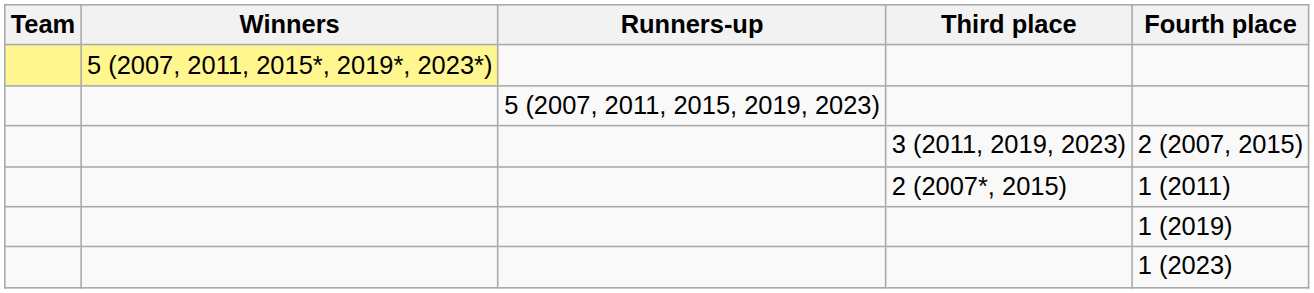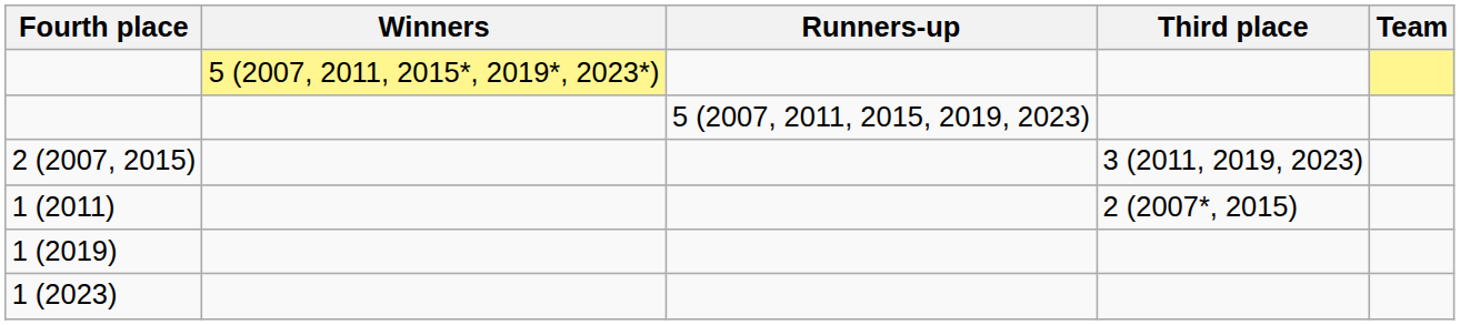columns swapped: Team <-> Fourth place
